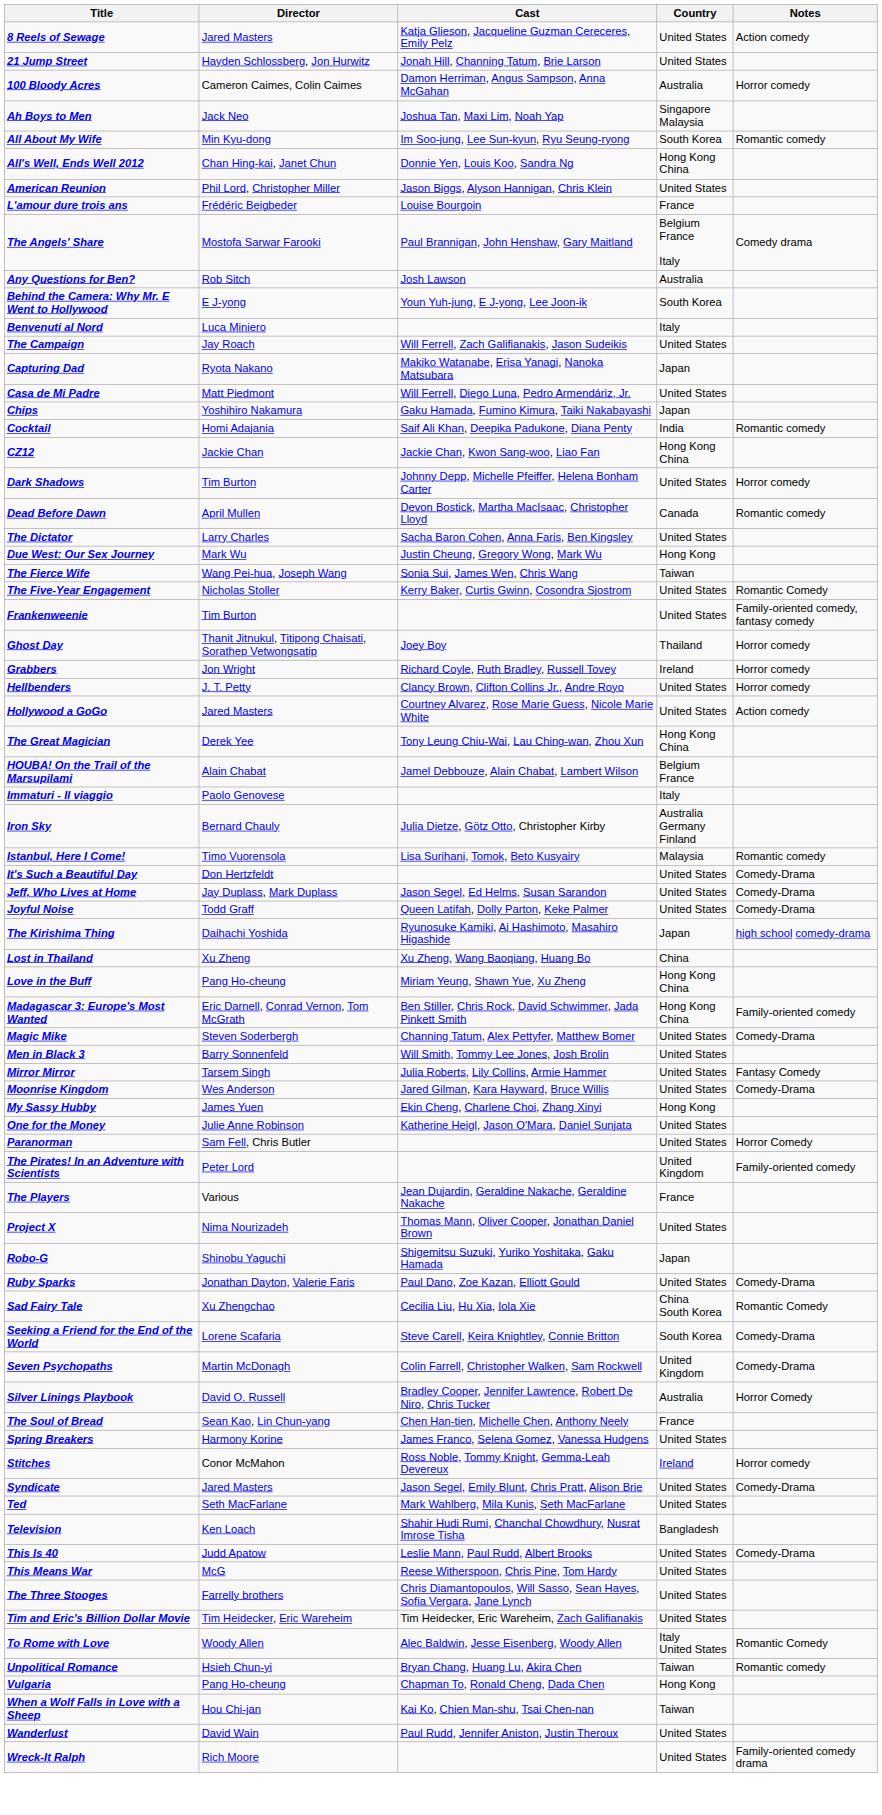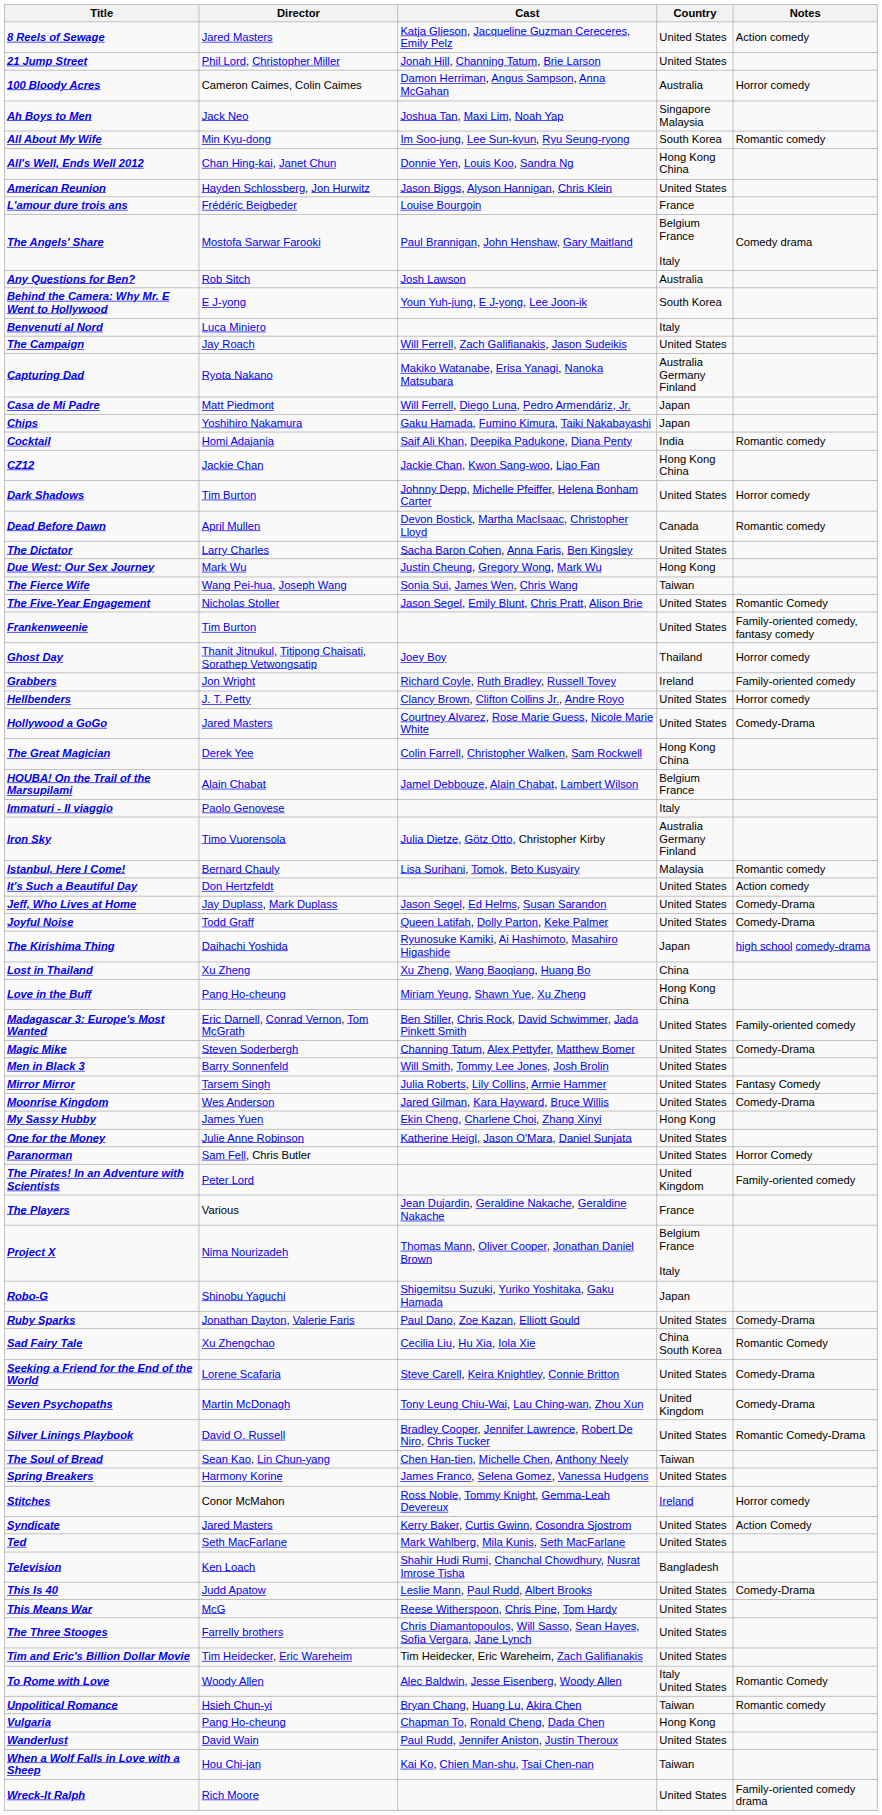21 Jump Street | Director: Hayden Schlossberg, Jon Hurwitz -> Phil Lord, Christopher Miller
American Reunion | Director: Phil Lord, Christopher Miller -> Hayden Schlossberg, Jon Hurwitz
Capturing Dad | Country: Japan -> Australia Germany Finland
Casa de Mi Padre | Country: United States -> Japan
The Five-Year Engagement | Cast: Kerry Baker, Curtis Gwinn, Cosondra Sjostrom -> Jason Segel, Emily Blunt, Chris Pratt, Alison Brie
Grabbers | Notes: Horror comedy -> Family-oriented comedy
Hollywood a GoGo | Notes: Action comedy -> Comedy-Drama
The Great Magician | Cast: Tony Leung Chiu-Wai, Lau Ching-wan, Zhou Xun -> Colin Farrell, Christopher Walken, Sam Rockwell
Iron Sky | Director: Bernard Chauly -> Timo Vuorensola
Istanbul, Here I Come! | Director: Timo Vuorensola -> Bernard Chauly
It's Such a Beautiful Day | Notes: Comedy-Drama -> Action comedy
Madagascar 3: Europe's Most Wanted | Country: Hong Kong China -> United States
Project X | Country: United States -> Belgium France Italy
Seeking a Friend for the End of the World | Country: South Korea -> United States
Seven Psychopaths | Cast: Colin Farrell, Christopher Walken, Sam Rockwell -> Tony Leung Chiu-Wai, Lau Ching-wan, Zhou Xun
Silver Linings Playbook | Country: Australia -> United States
Silver Linings Playbook | Notes: Horror Comedy -> Romantic Comedy-Drama
The Soul of Bread | Country: France -> Taiwan
Syndicate | Cast: Jason Segel, Emily Blunt, Chris Pratt, Alison Brie -> Kerry Baker, Curtis Gwinn, Cosondra Sjostrom
Syndicate | Notes: Comedy-Drama -> Action Comedy
rows swapped: Wanderlust <-> When a Wolf Falls in Love with a Sheep
